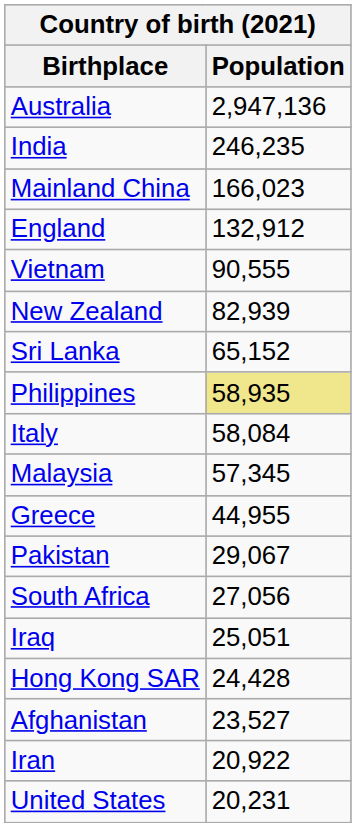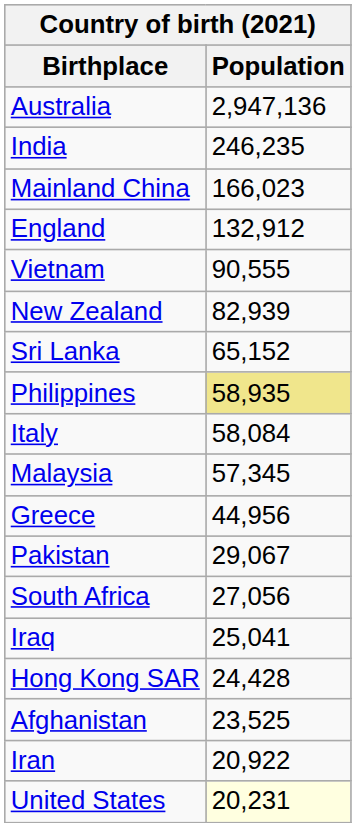Greece | Population: 44,955 -> 44,956
Iraq | Population: 25,051 -> 25,041
Afghanistan | Population: 23,527 -> 23,525
United States | Population: no background -> lightyellow background
